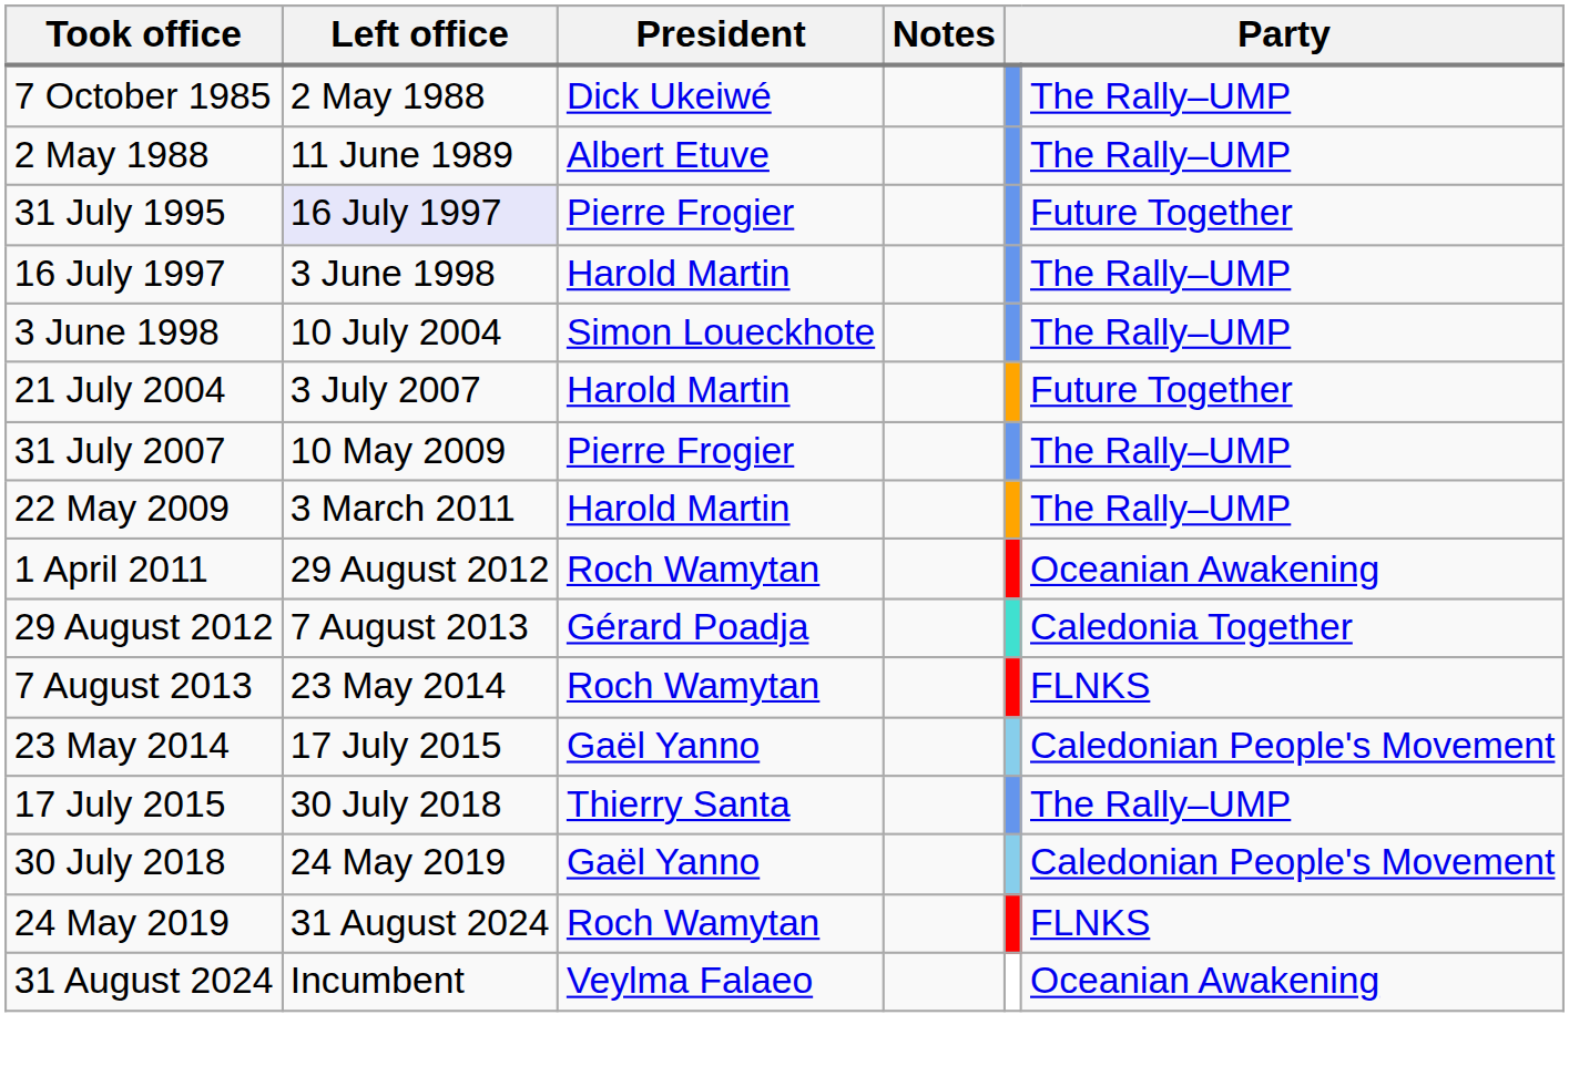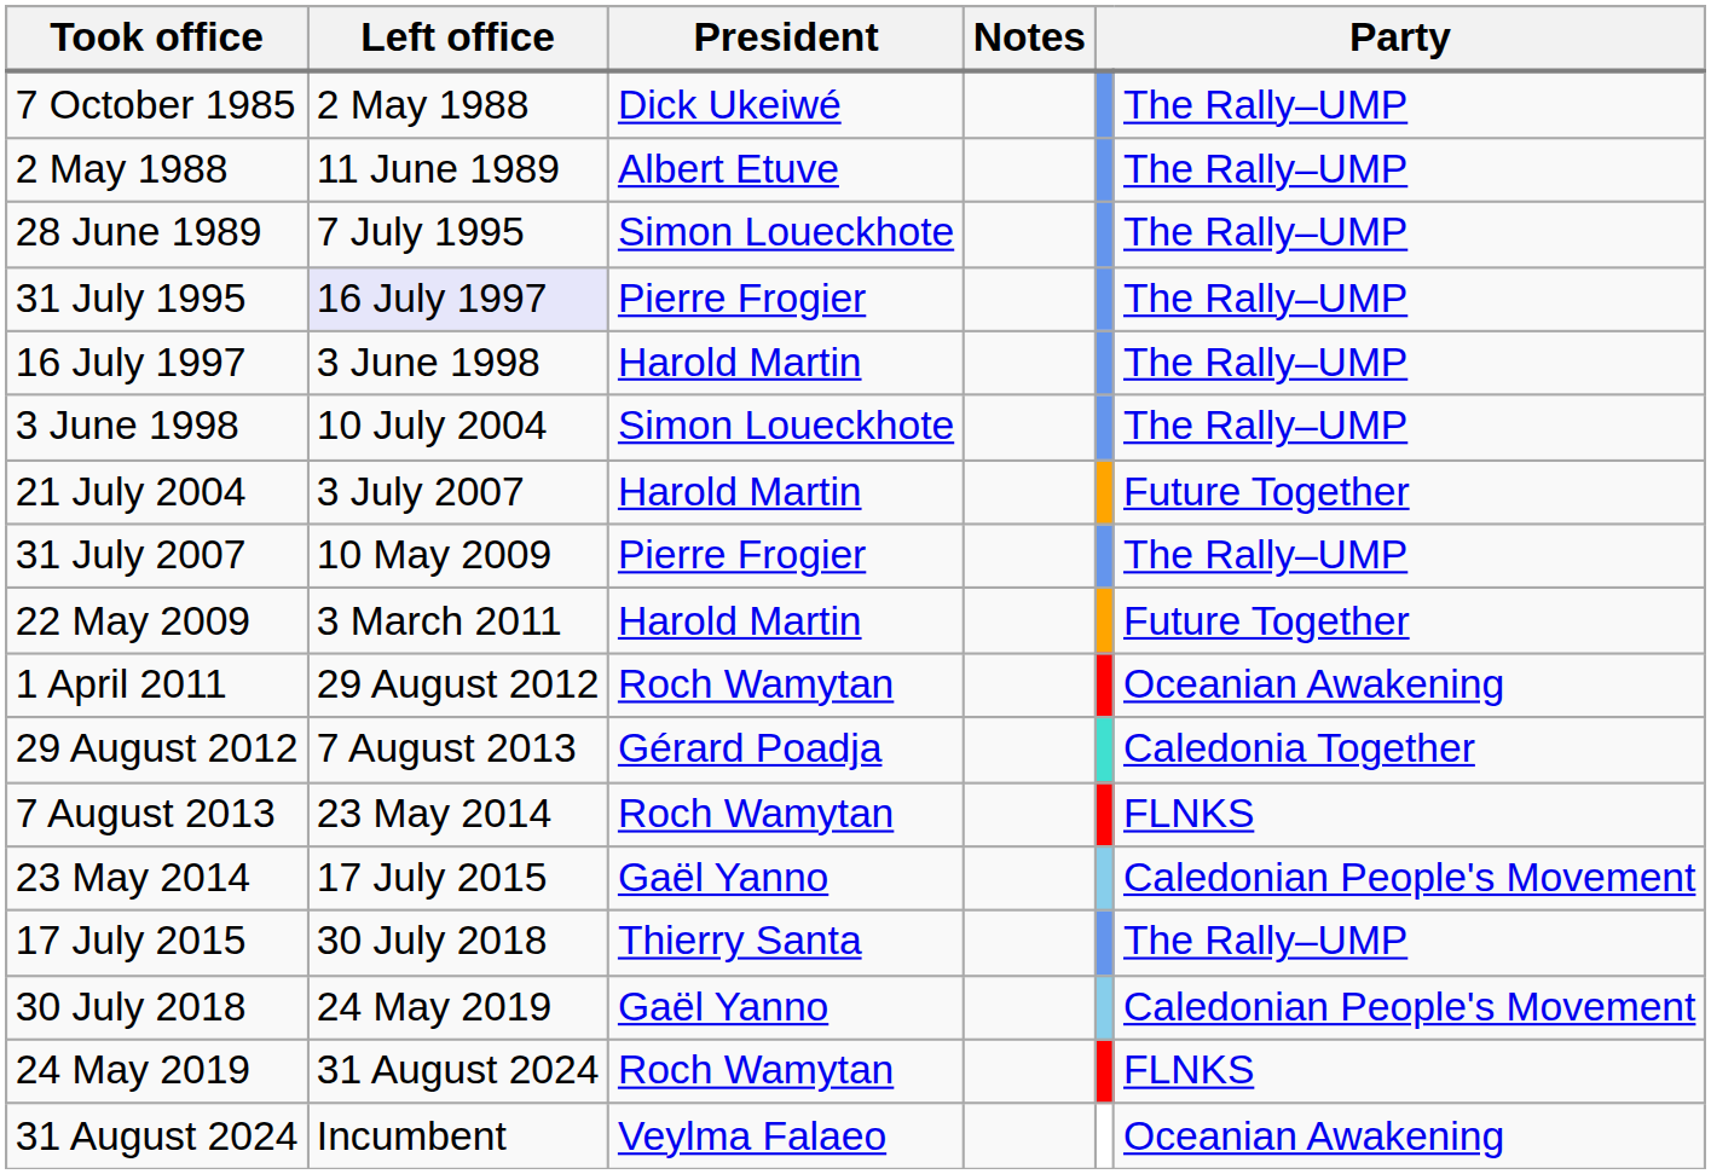+ row: 28 June 1989 | 7 July 1995 | Simon Loueckhote | The Rally–UMP
31 July 1995 | column 6: Future Together -> The Rally–UMP
22 May 2009 | column 6: The Rally–UMP -> Future Together
